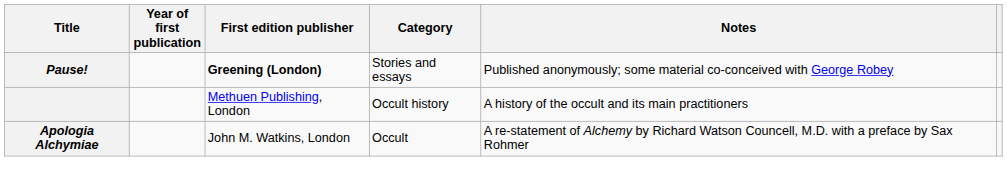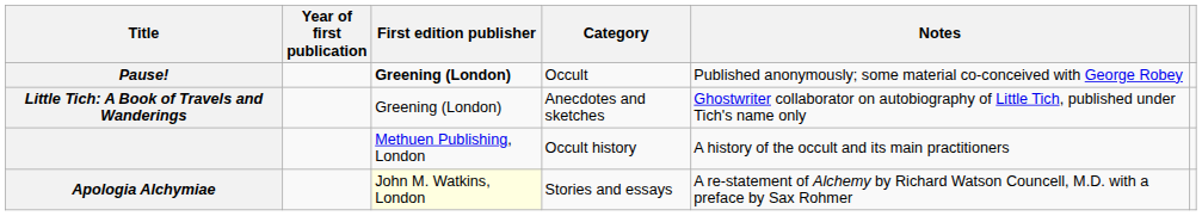Pause! | Category: Stories and essays -> Occult
+ row: Little Tich: A Book of Travels and Wanderings | Greening (London) | Anecdotes and sketches | Ghostwriter collaborator on autobiography of Little Tich, published under Tich's name only
Apologia Alchymiae | First edition publisher: no background -> lightyellow background
Apologia Alchymiae | Category: Occult -> Stories and essays
